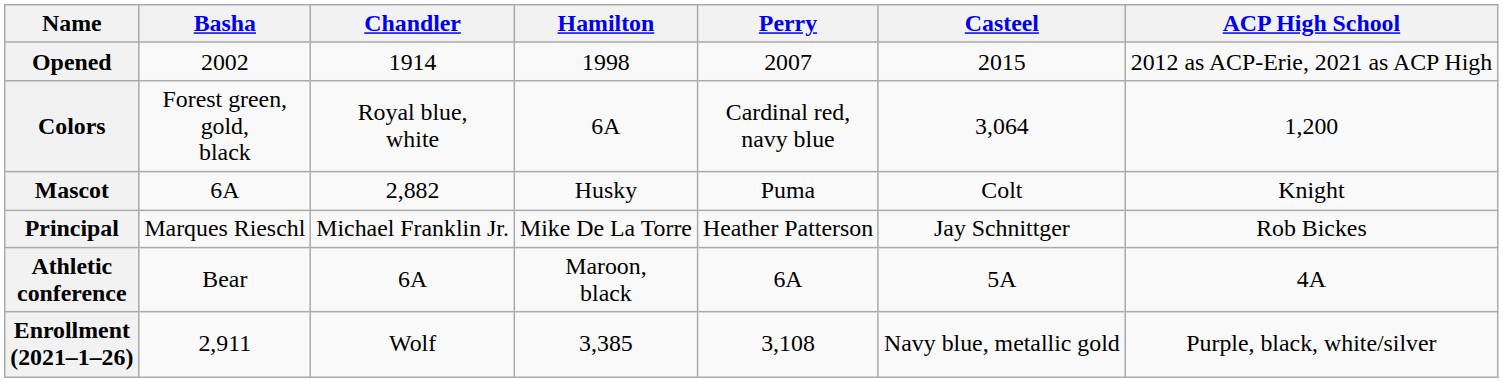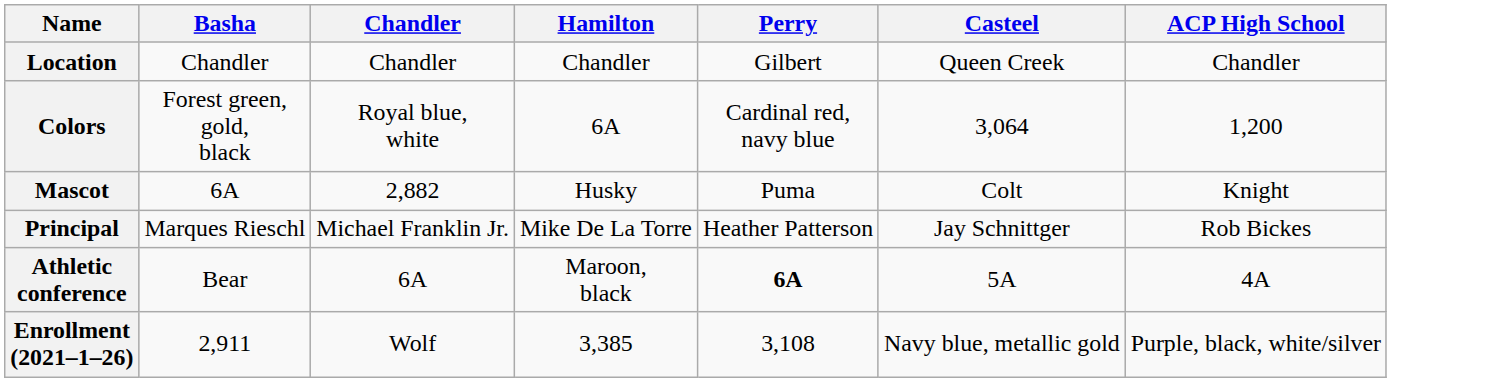+ row: Location | Chandler | Chandler | Chandler | Gilbert | Queen Creek | Chandler
- row: Opened | 2002 | 1914 | 1998 | 2007 | 2015 | 2012 as ACP-Erie, 2021 as ACP High
Athletic conference | Perry: normal -> bold
